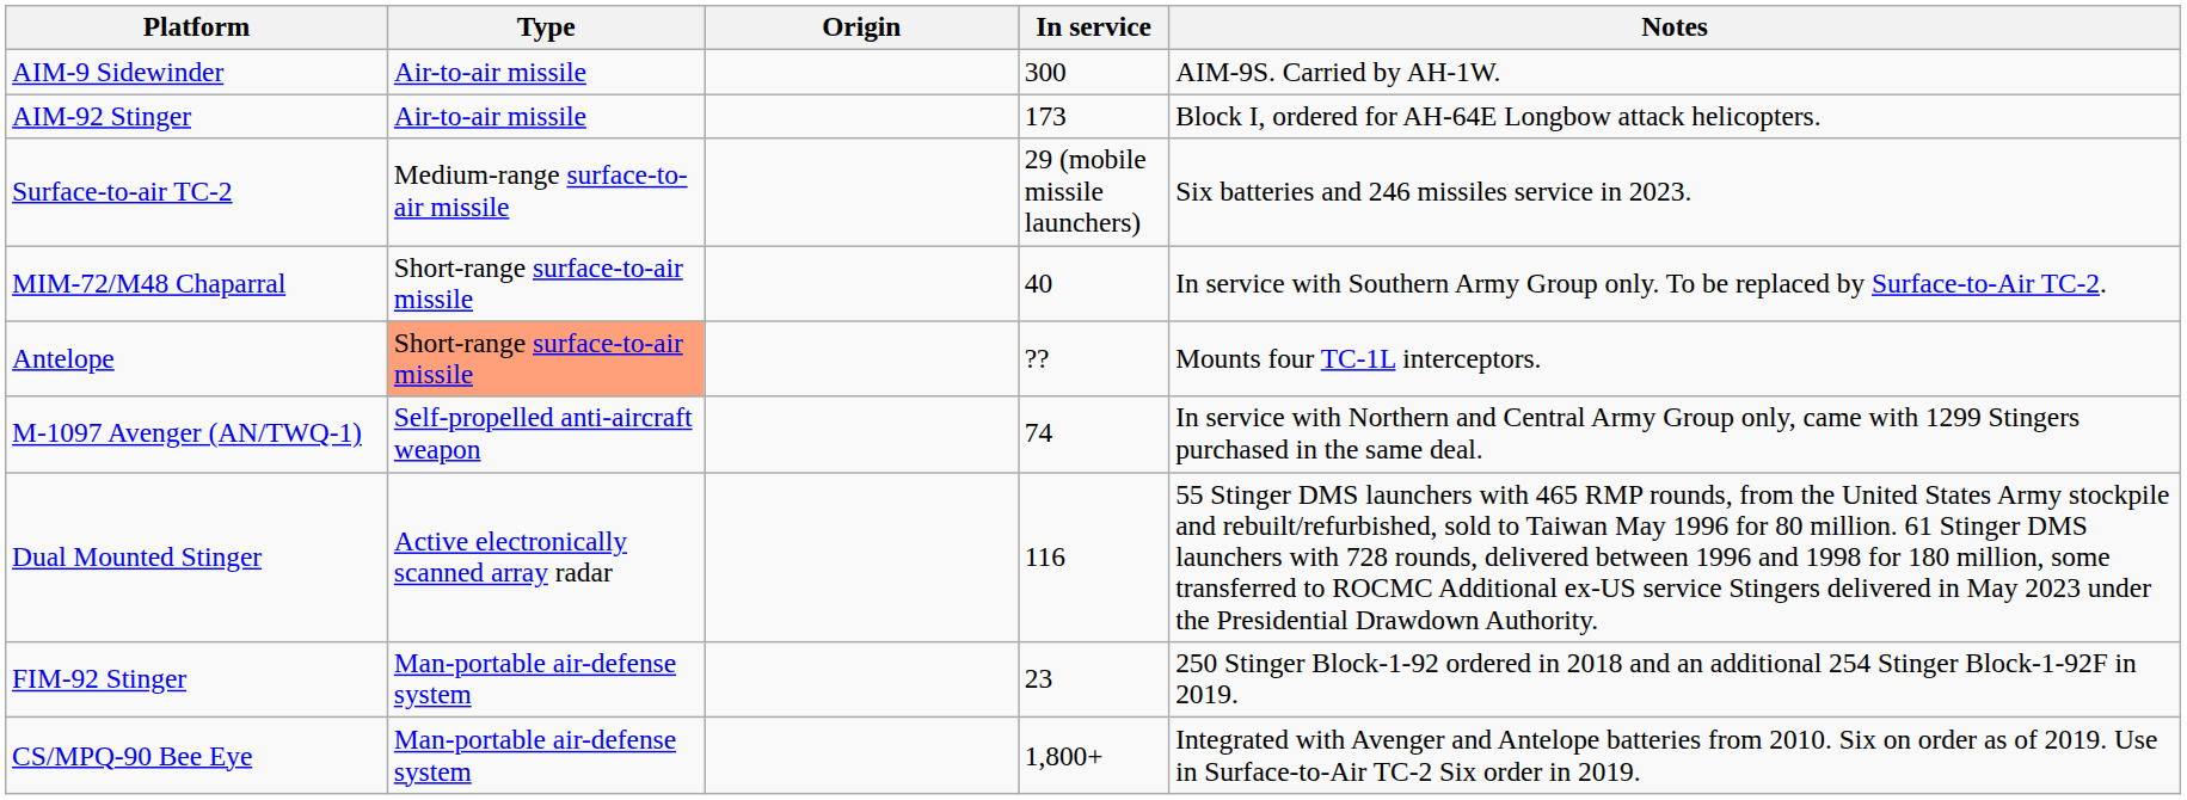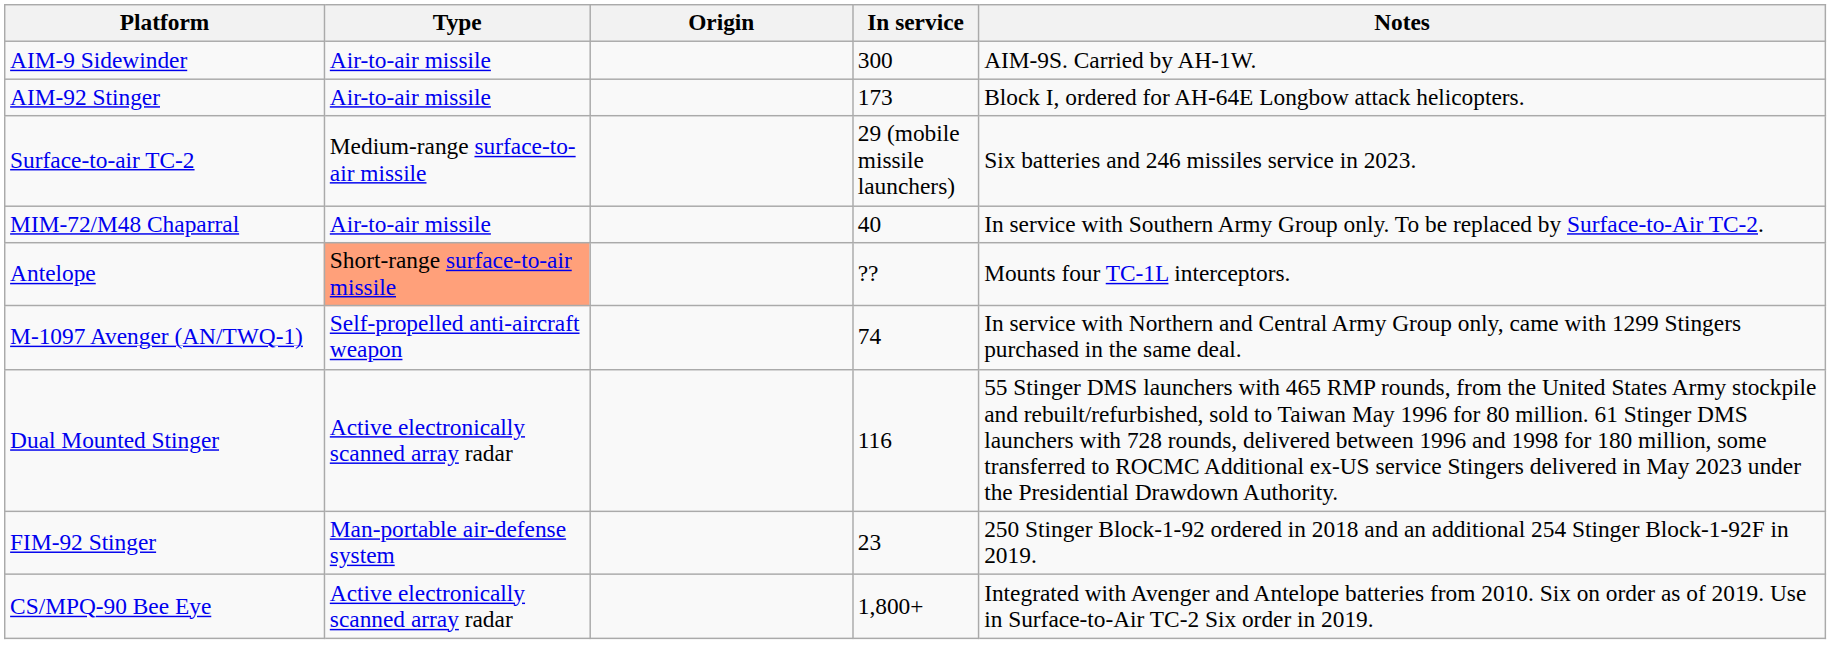MIM-72/M48 Chaparral | Type: Short-range surface-to-air missile -> Air-to-air missile
CS/MPQ-90 Bee Eye | Type: Man-portable air-defense system -> Active electronically scanned array radar
